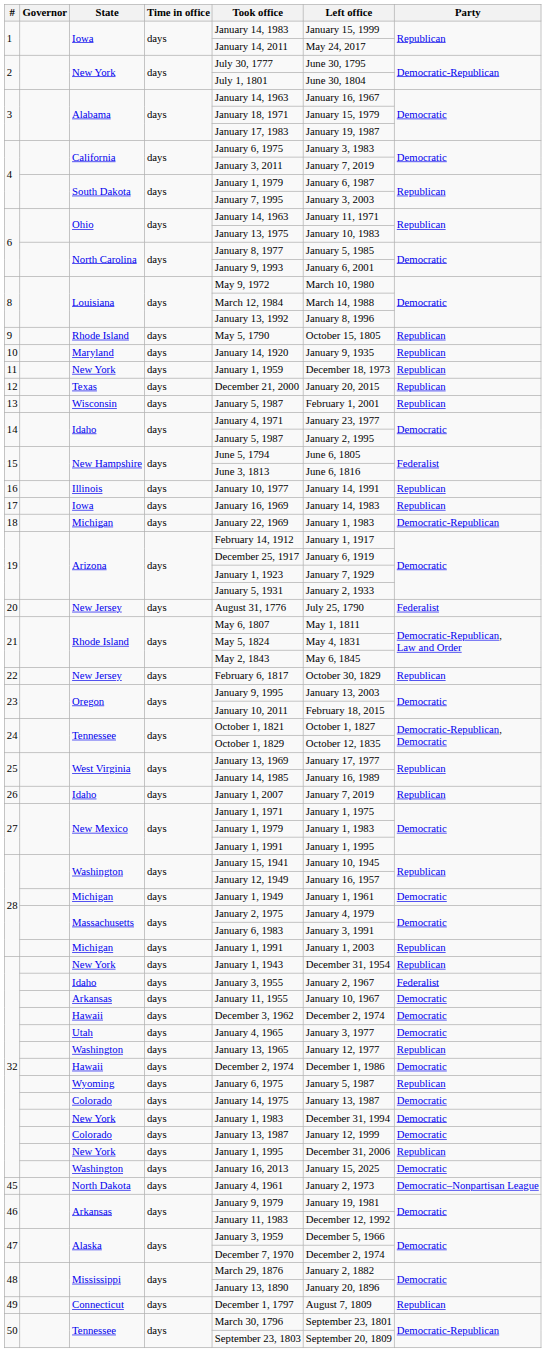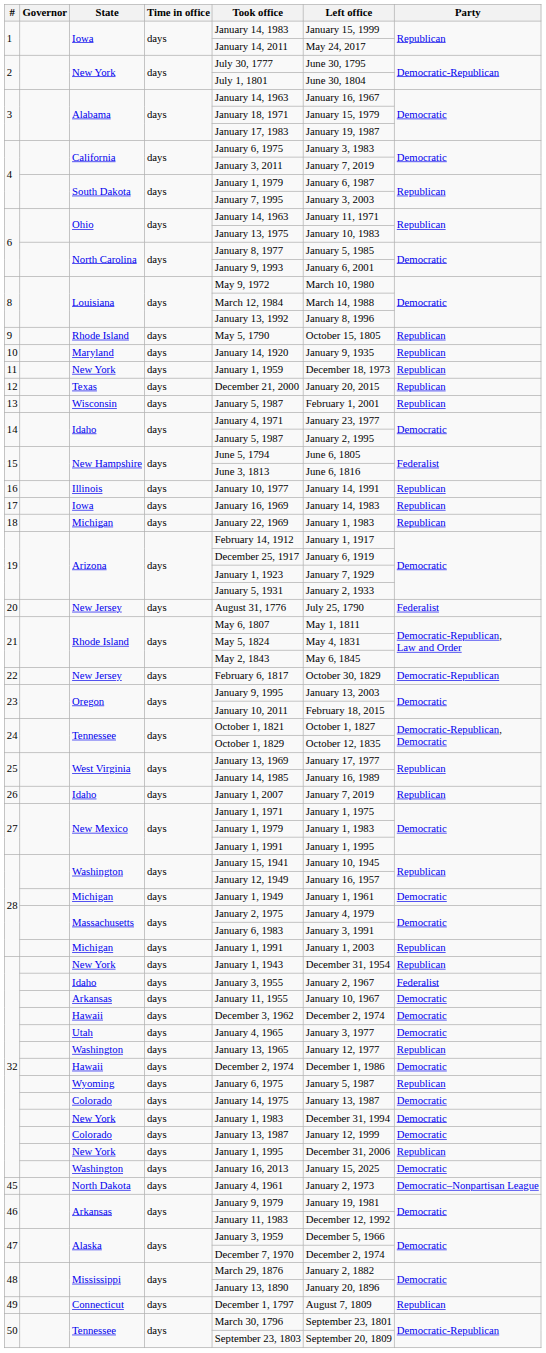18 | Party: Democratic-Republican -> Republican
22 | Party: Republican -> Democratic-Republican
